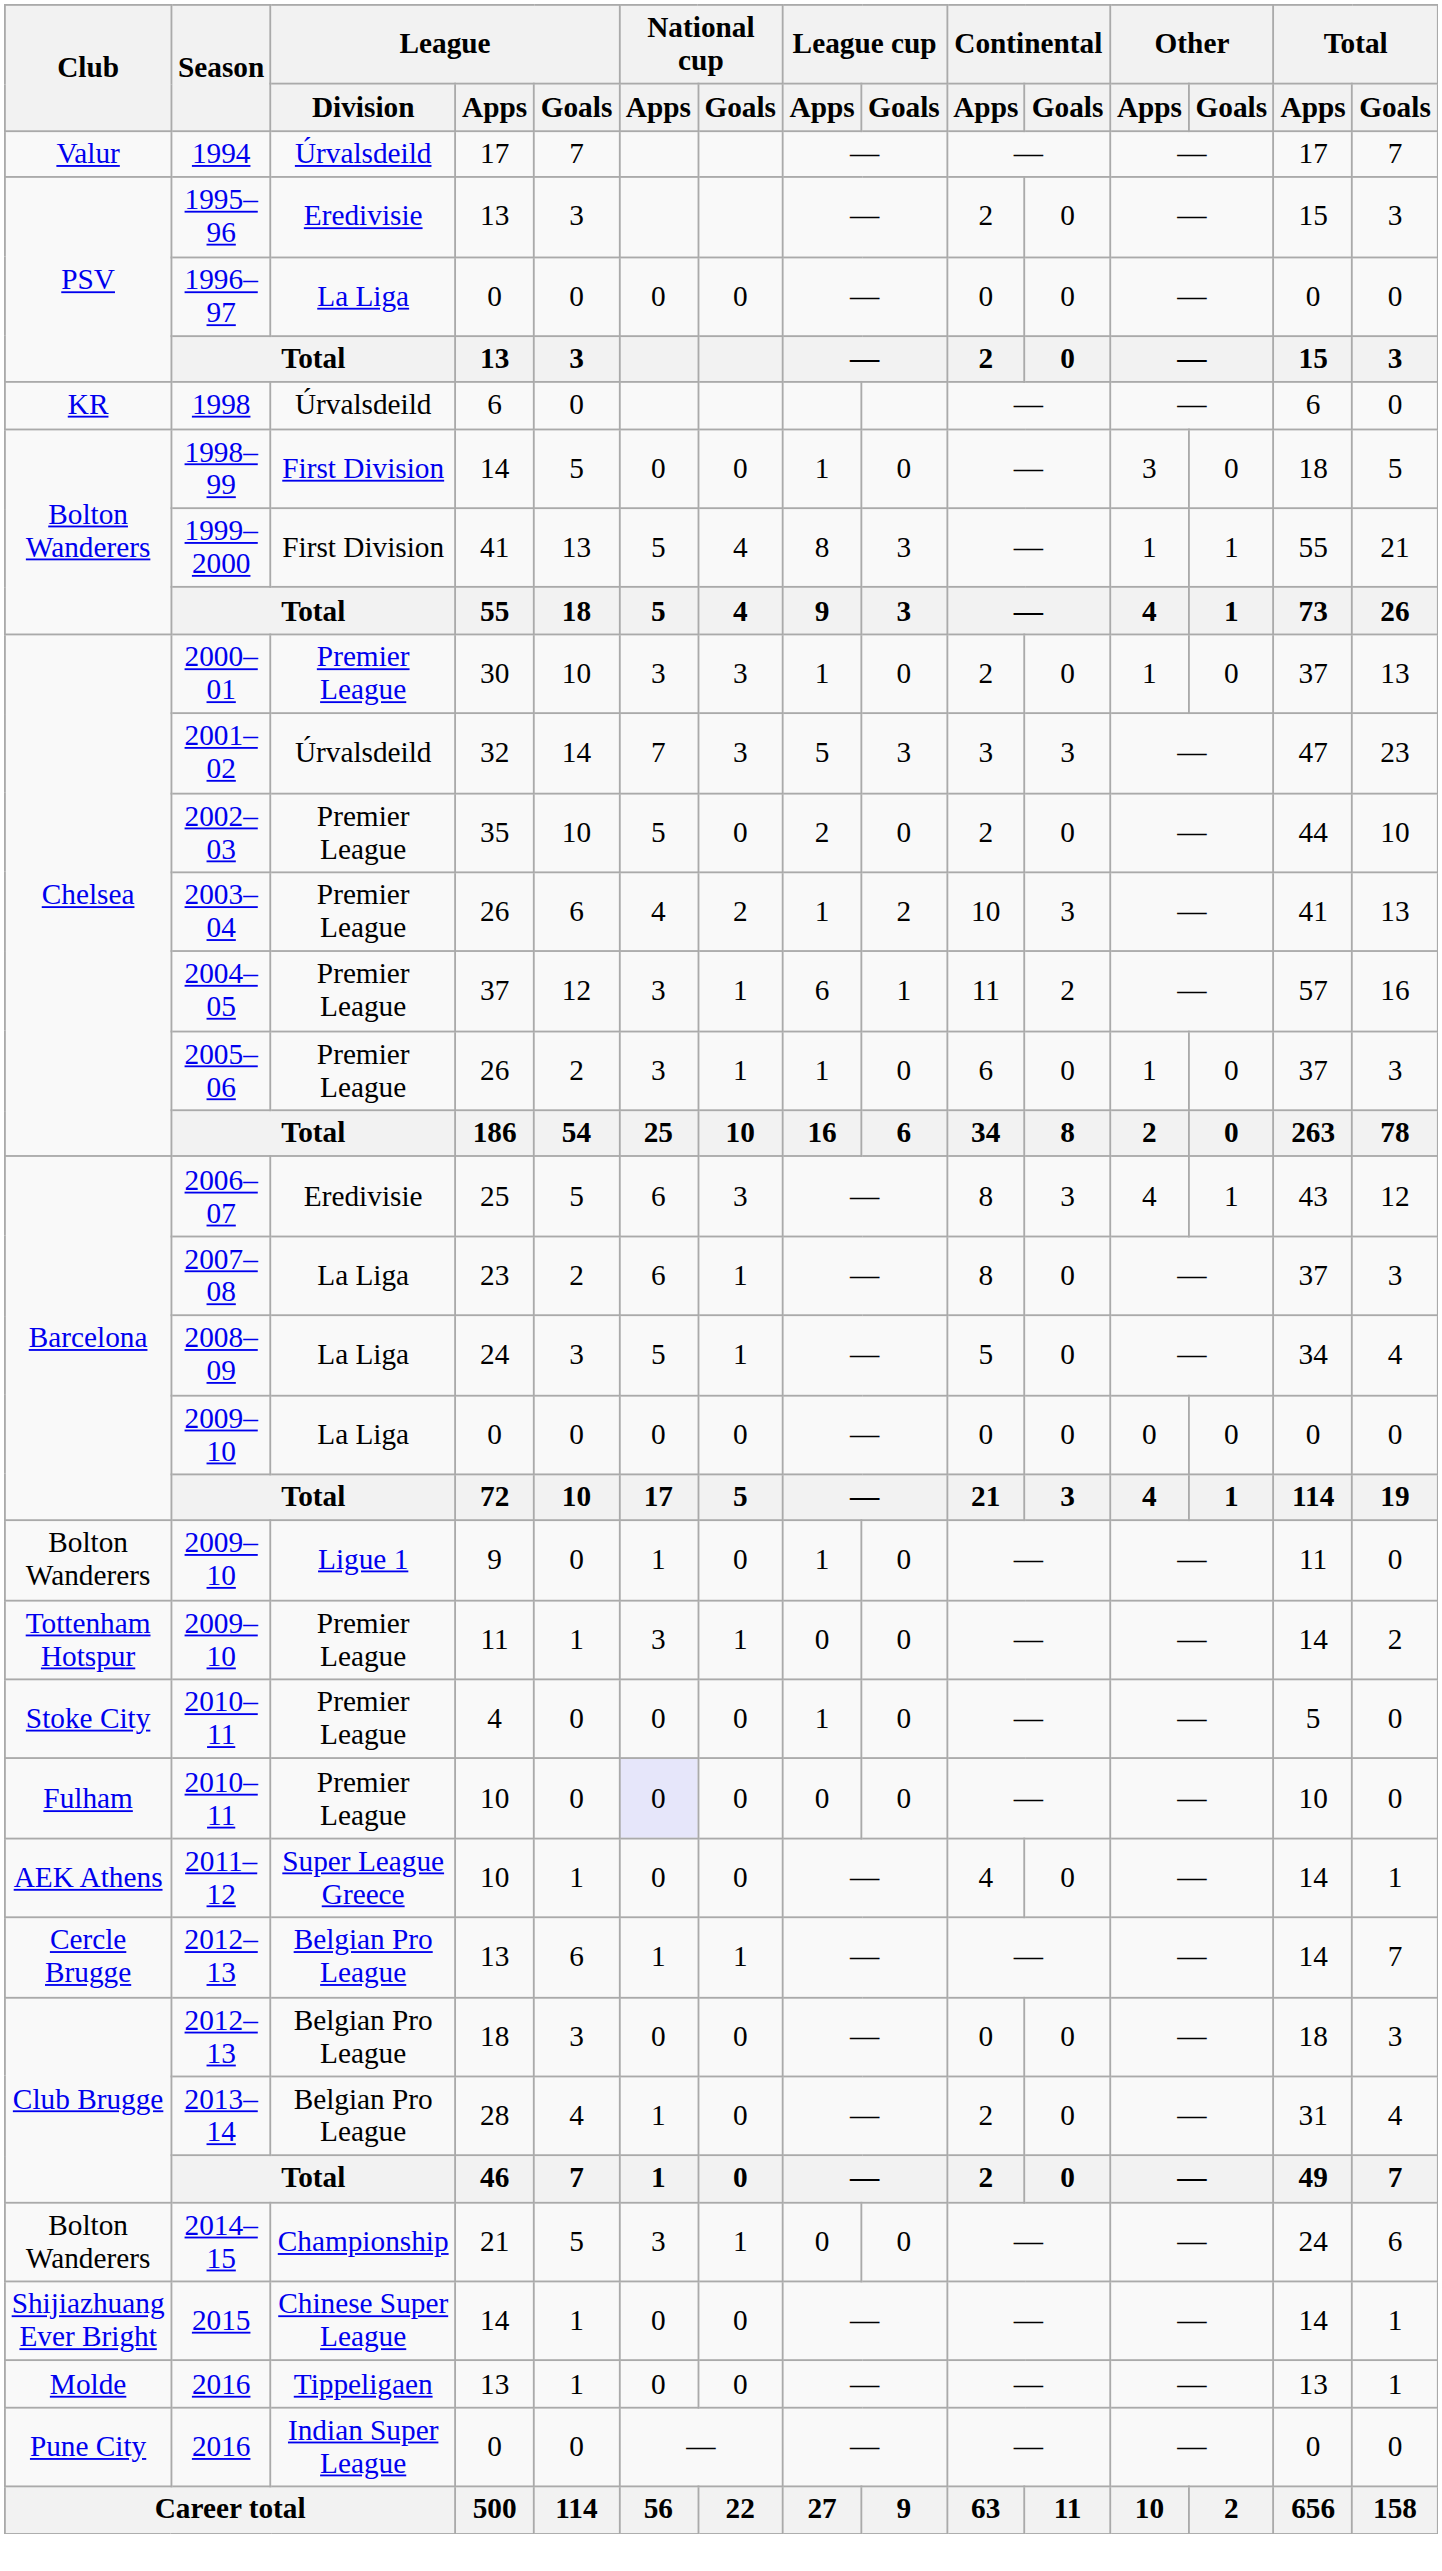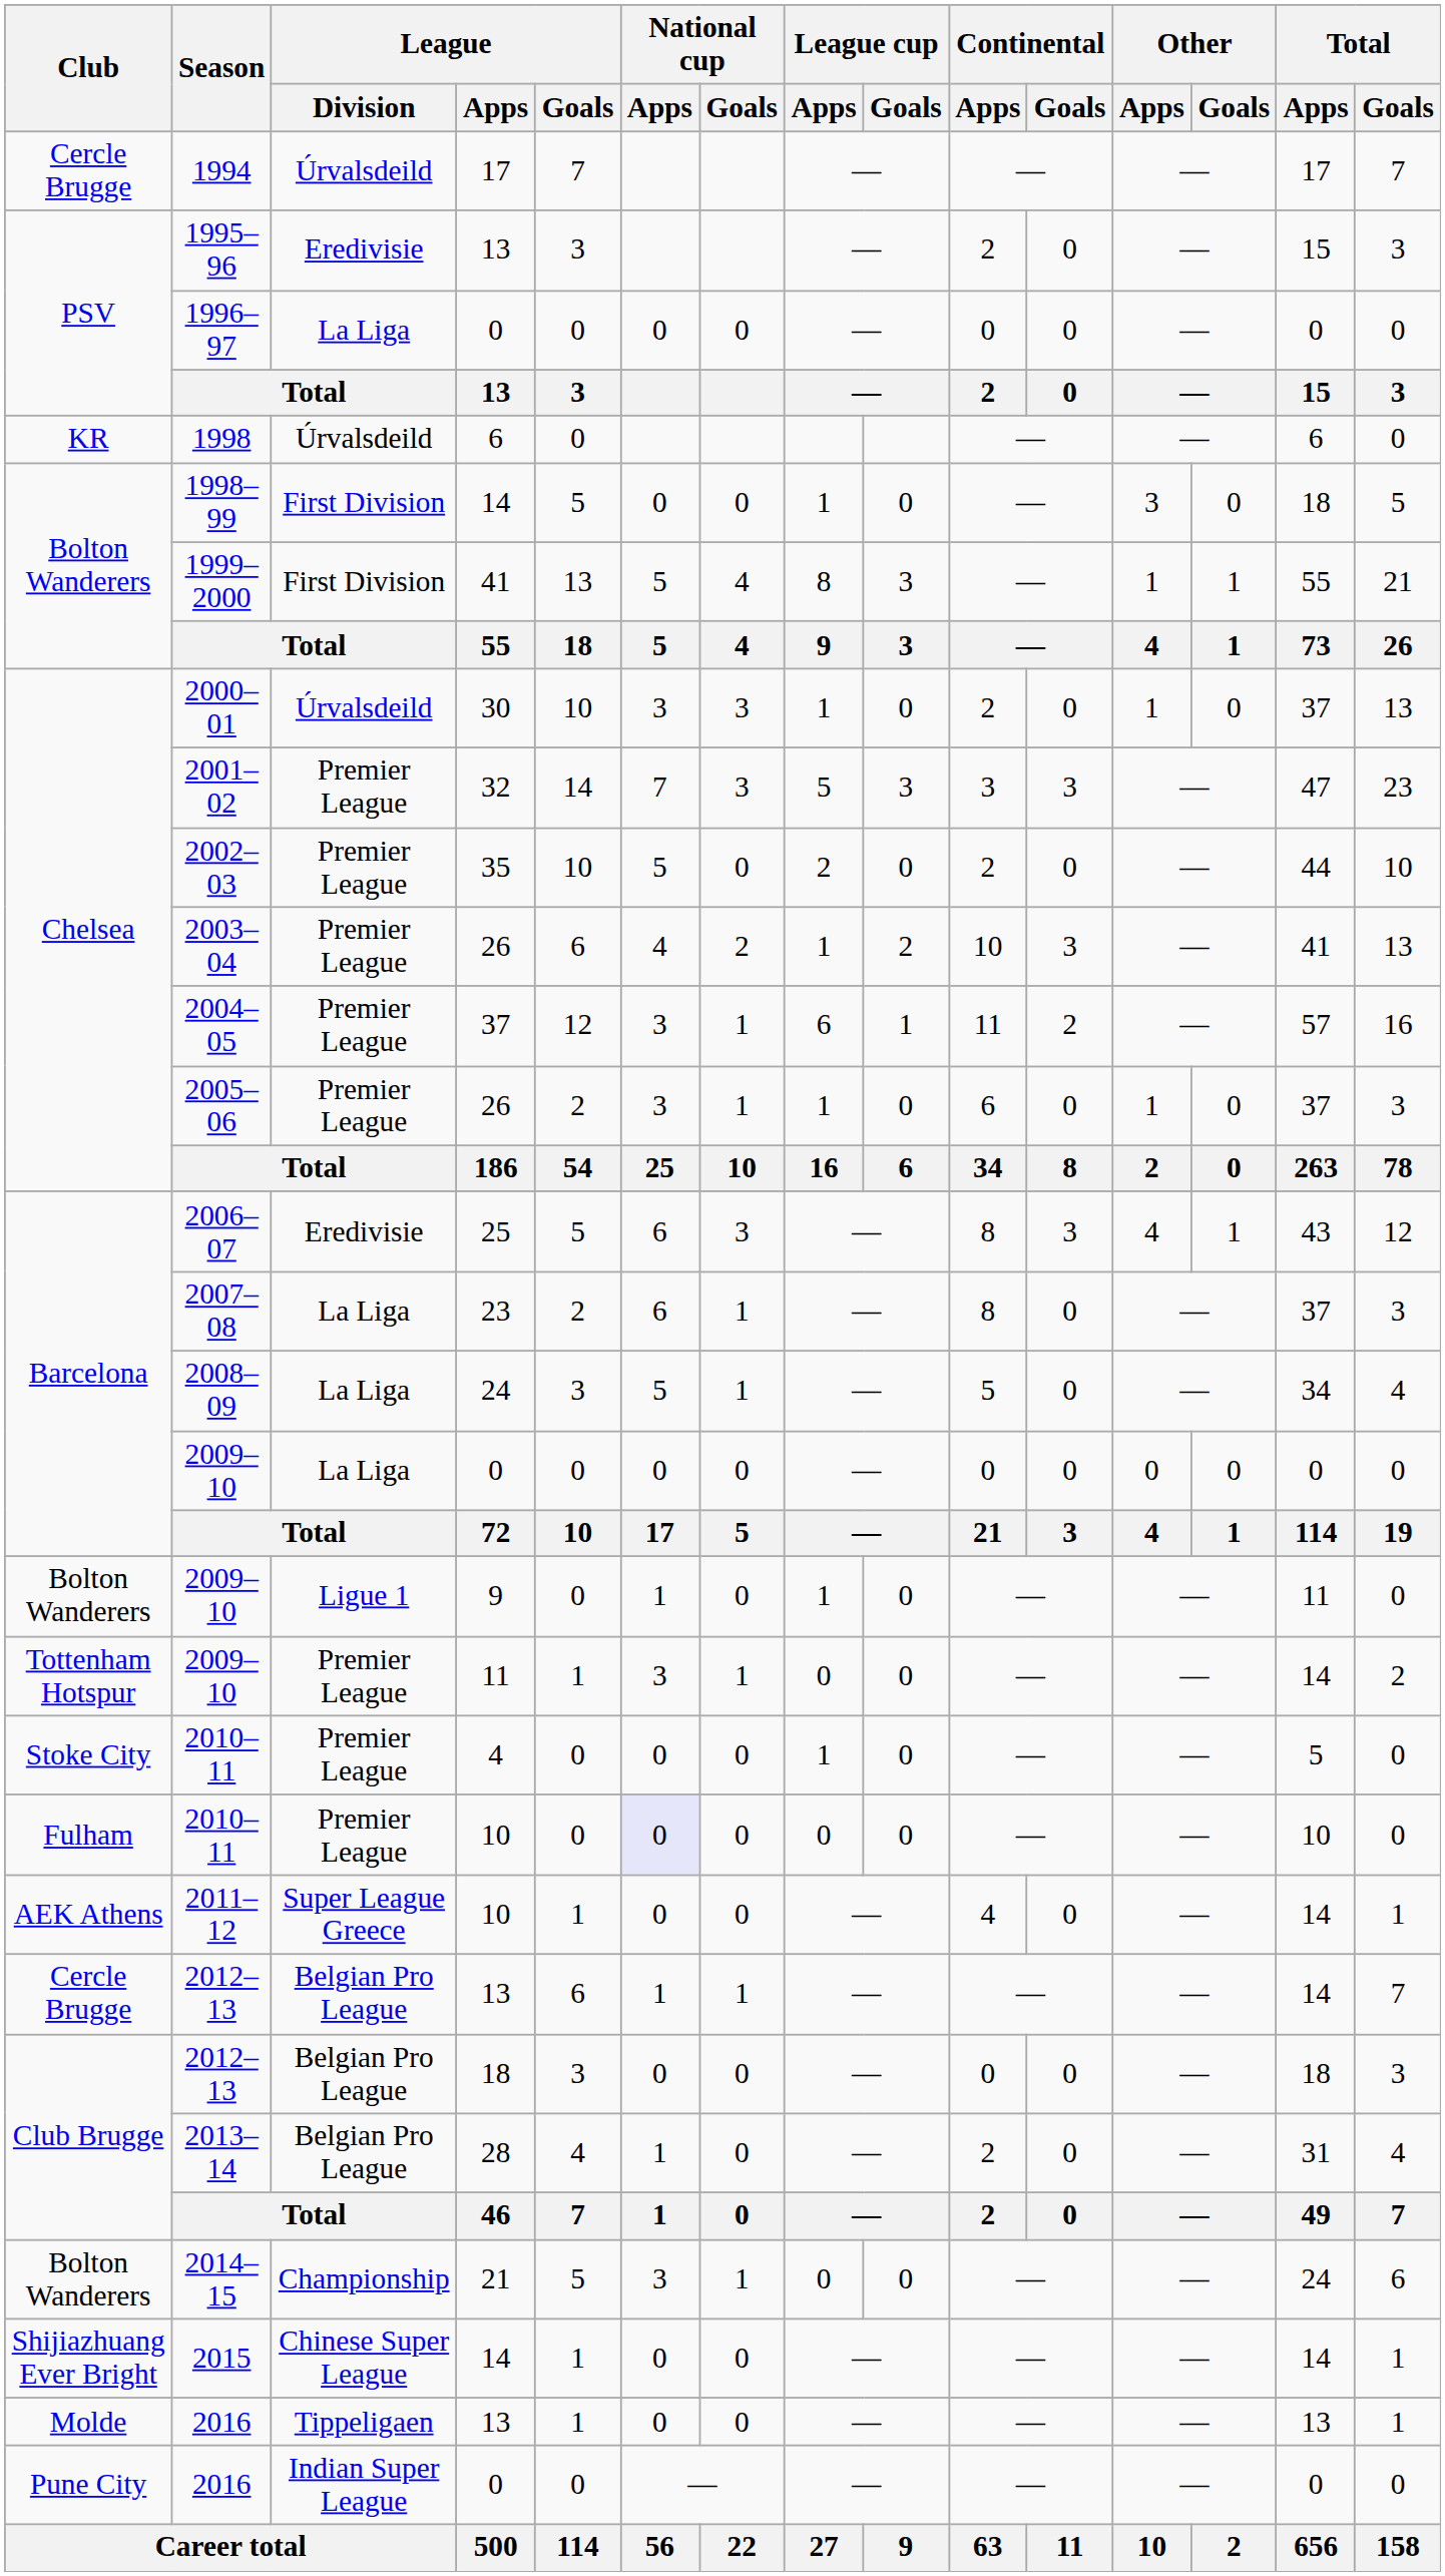1994 | Club: Valur -> Cercle Brugge
2000–01 | League / Division: Premier League -> Úrvalsdeild
2001–02 | League / Division: Úrvalsdeild -> Premier League
